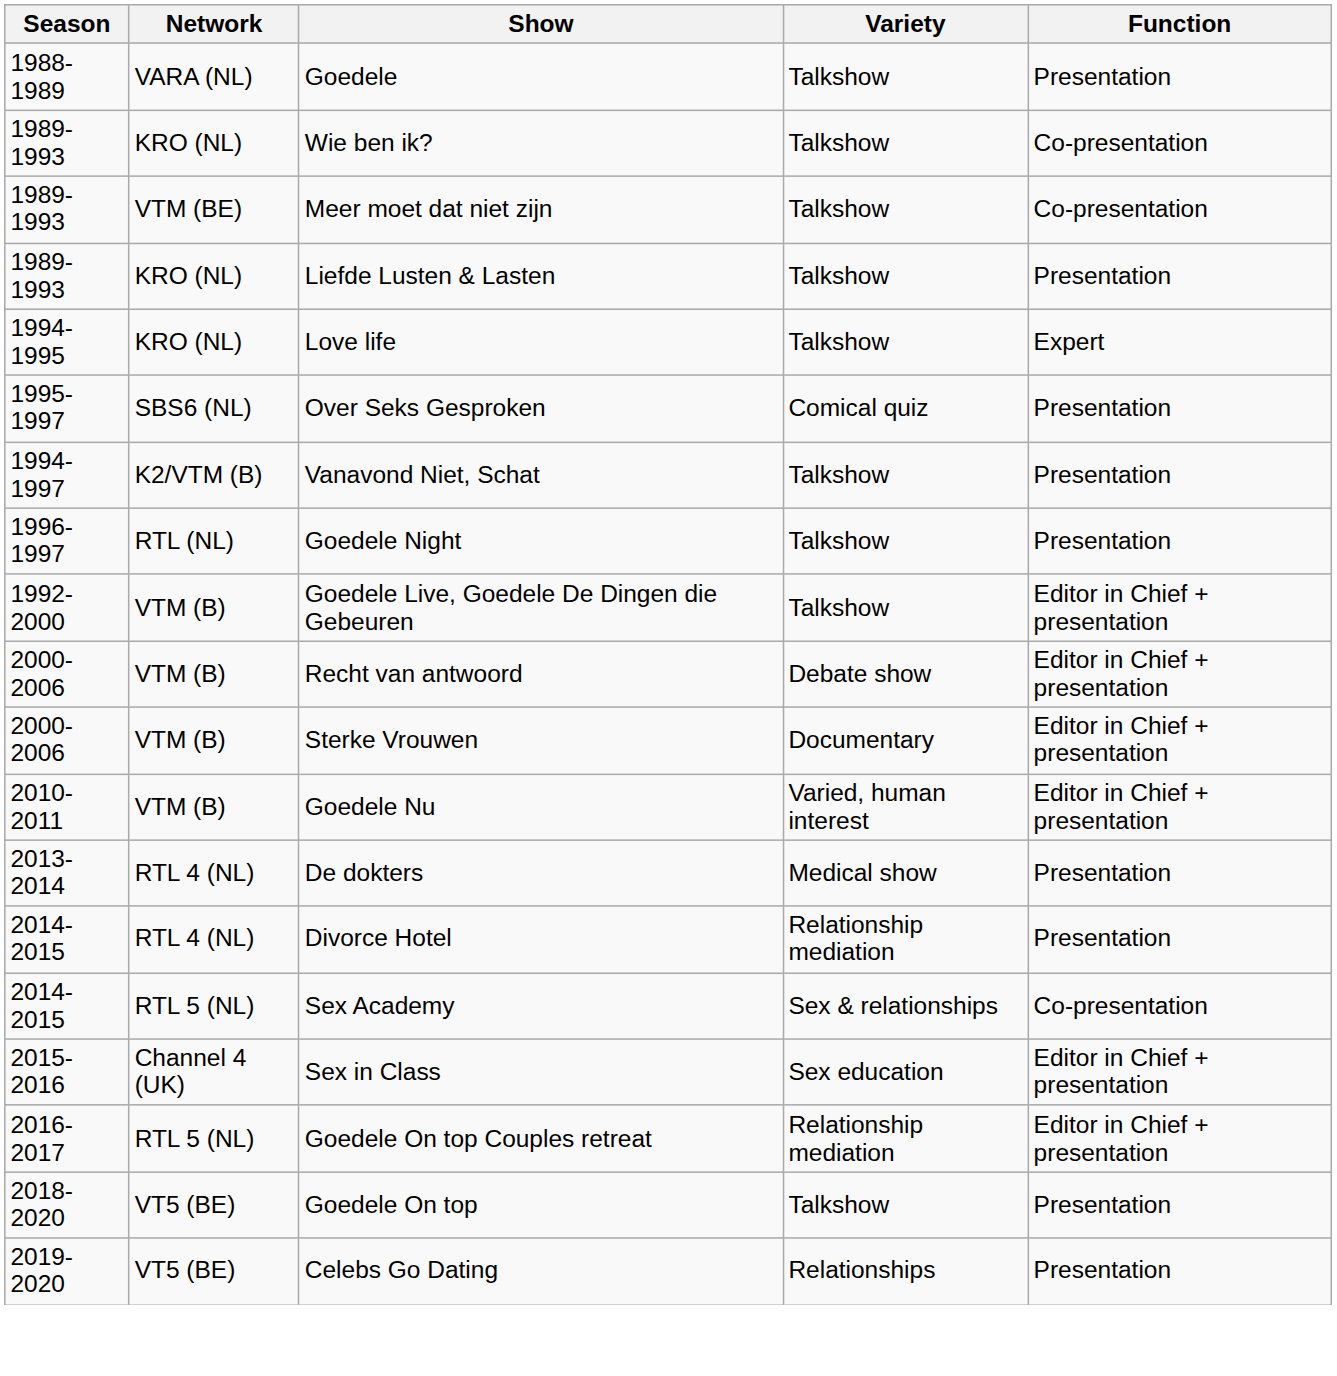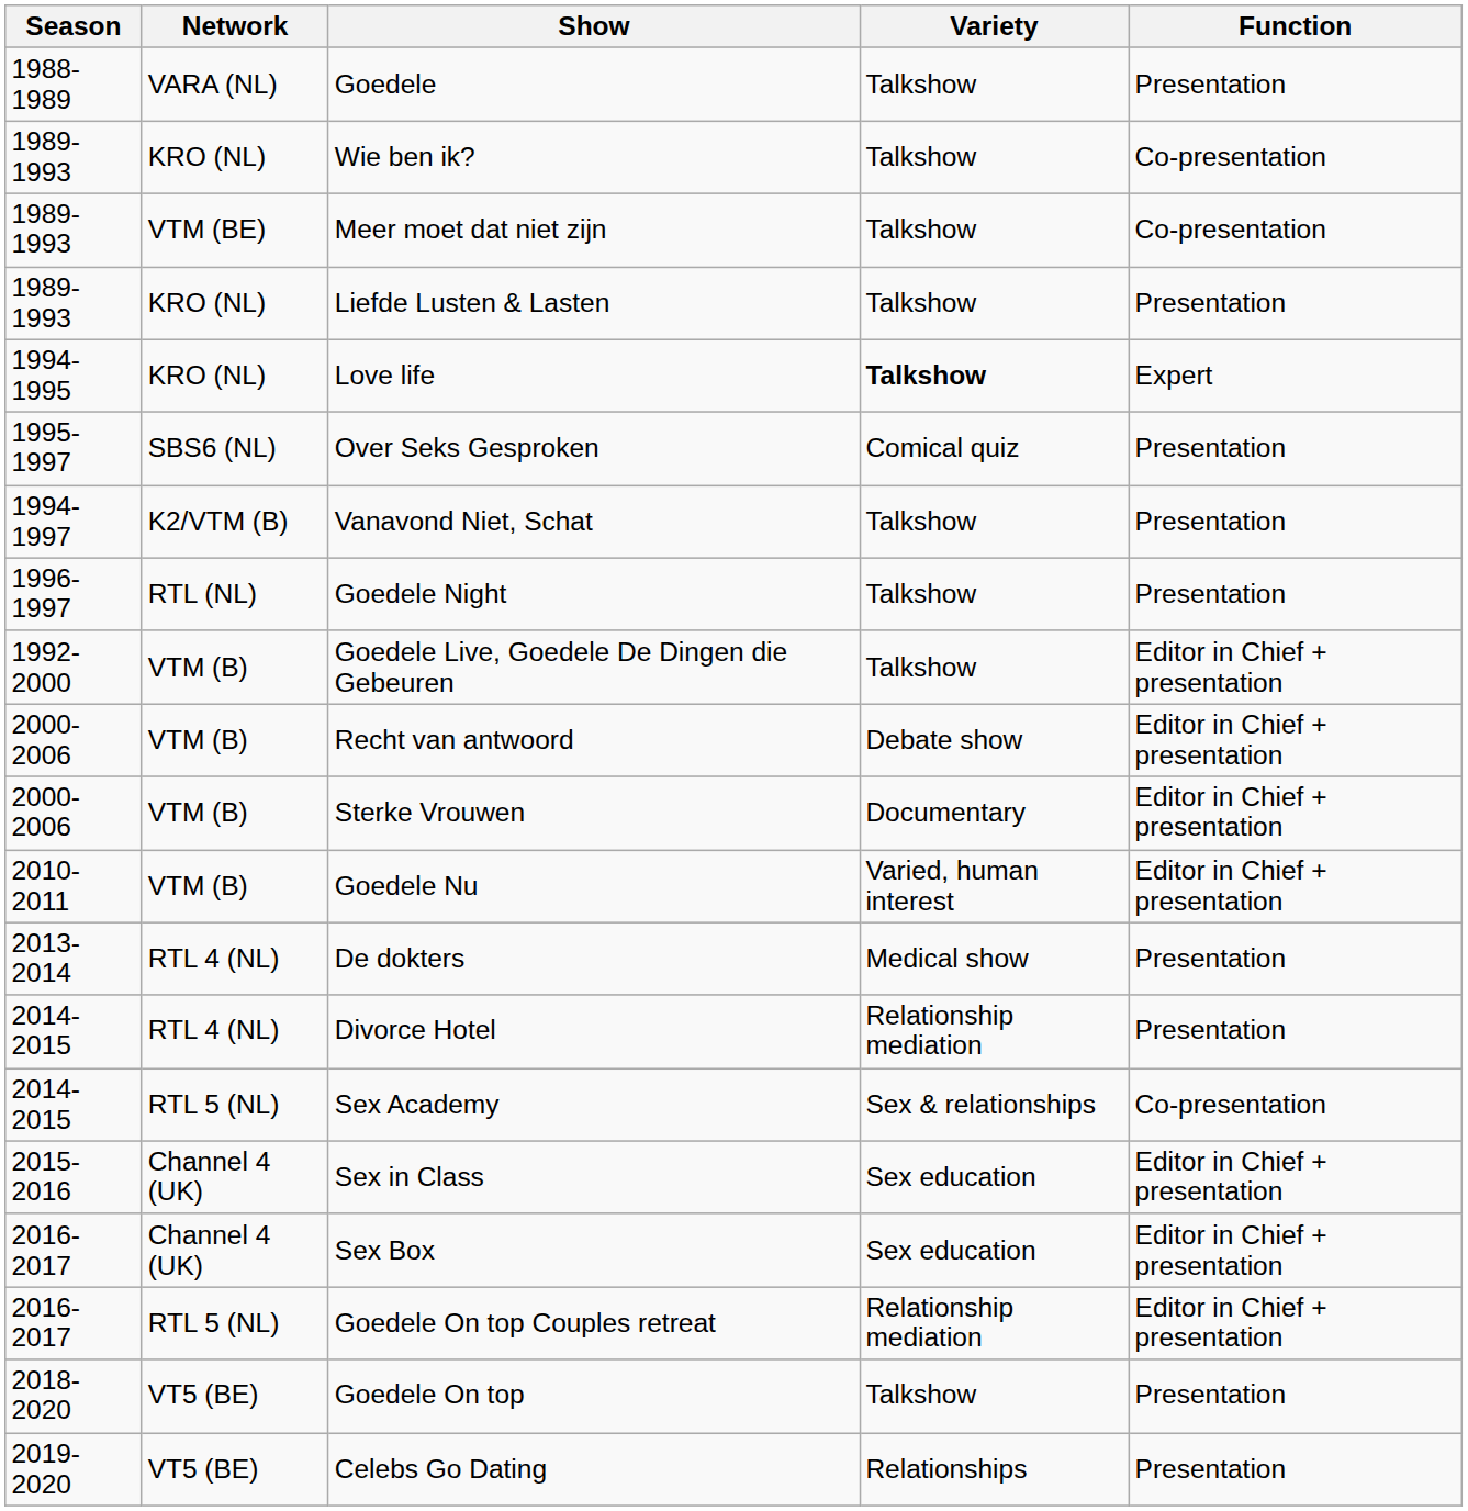Love life | Variety: normal -> bold
+ row: 2016-2017 | Channel 4 (UK) | Sex Box | Sex education | Editor in Chief + presentation
